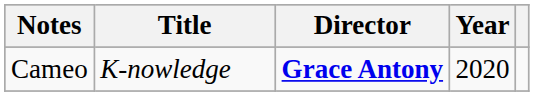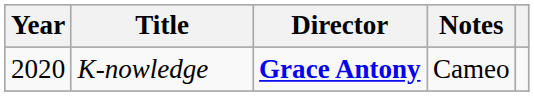columns swapped: Year <-> Notes
